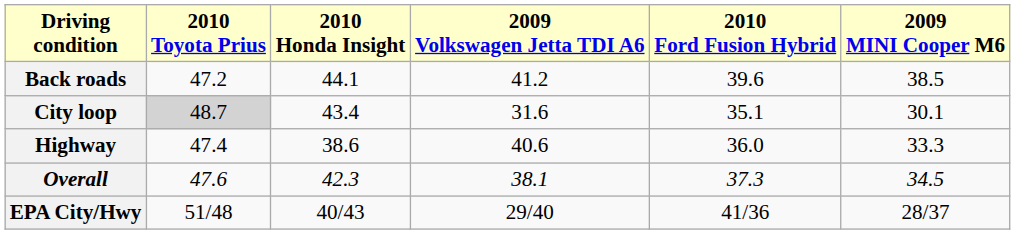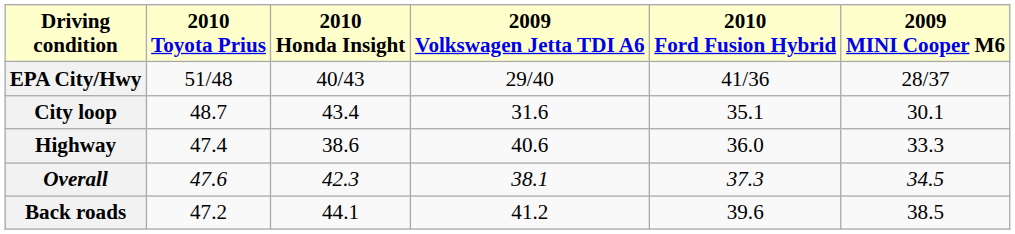rows swapped: Back roads <-> EPA City/Hwy
City loop | 2010 Toyota Prius: lightgrey background -> no background
